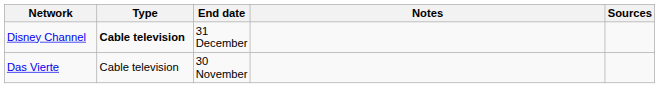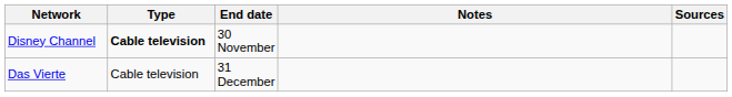Disney Channel | End date: 31 December -> 30 November
Das Vierte | End date: 30 November -> 31 December
